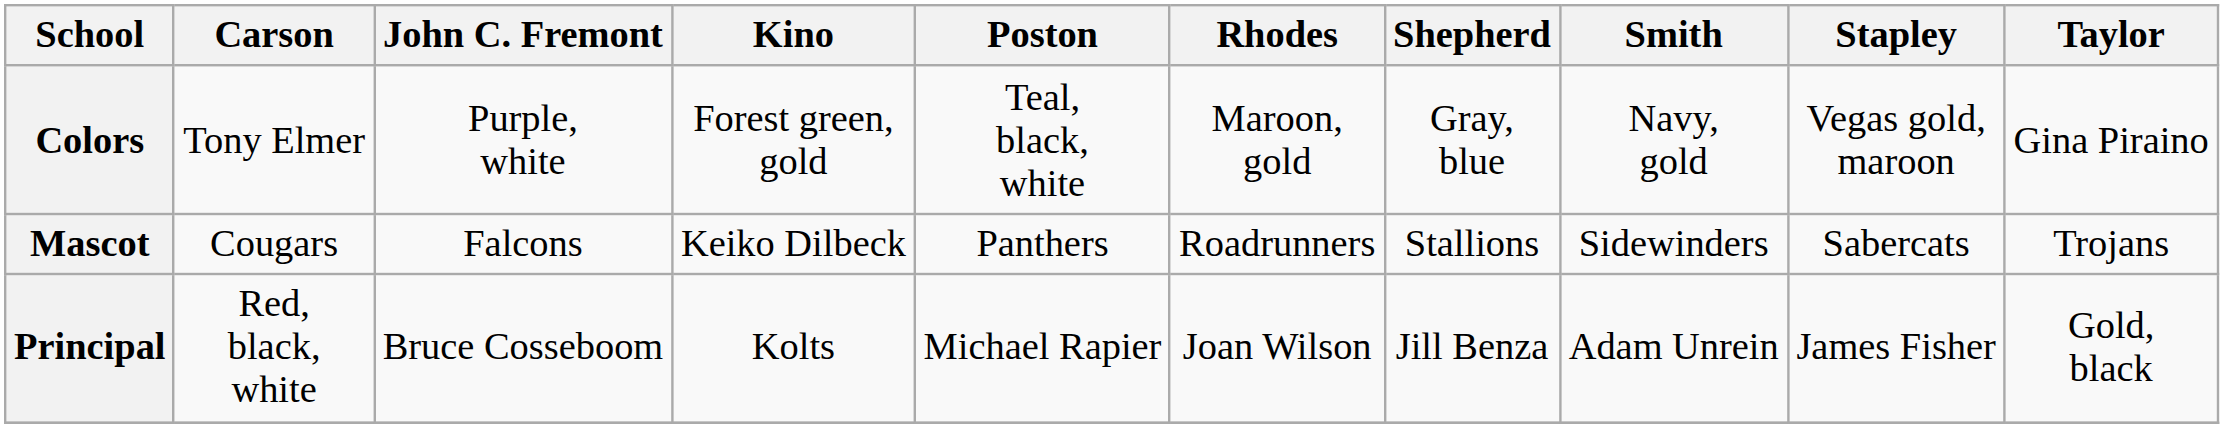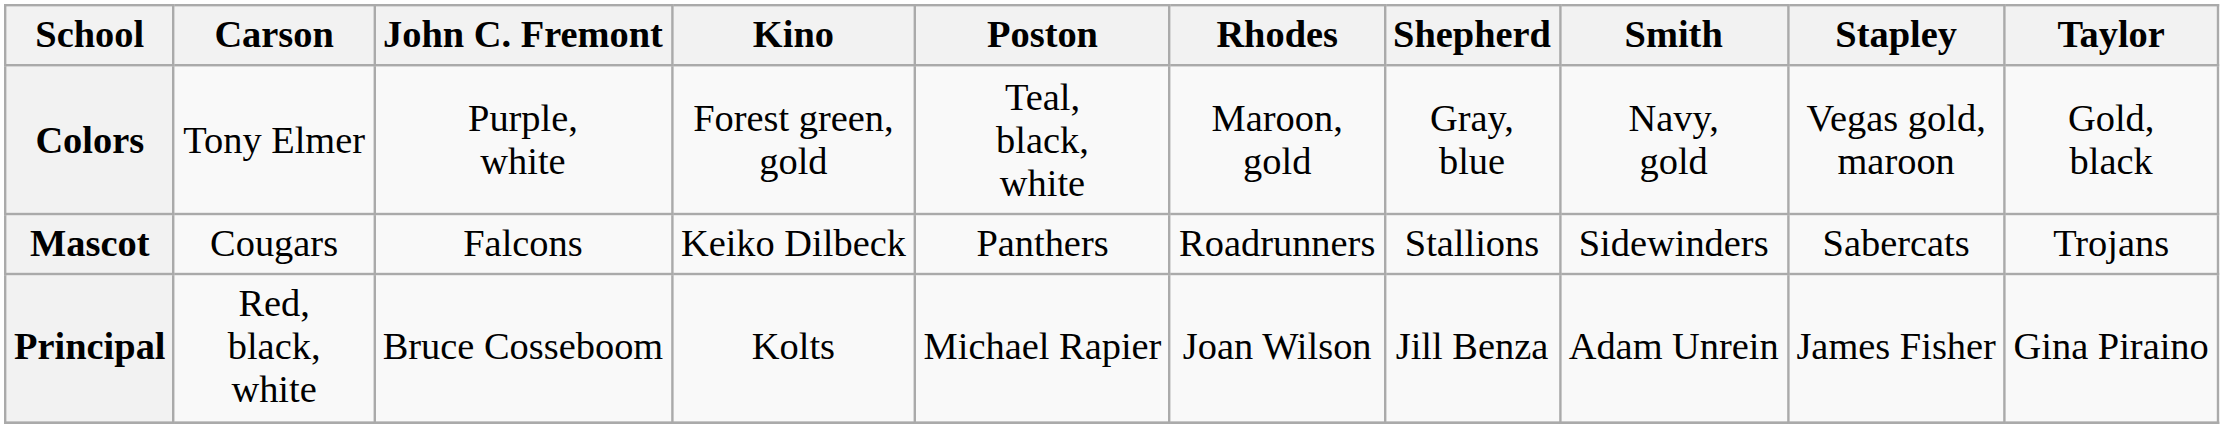Colors | Taylor: Gina Piraino -> Gold, black
Principal | Taylor: Gold, black -> Gina Piraino
